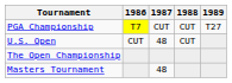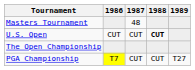rows swapped: Masters Tournament <-> PGA Championship
U.S. Open | 1987: 48 -> CUT
U.S. Open | 1988: normal -> bold
